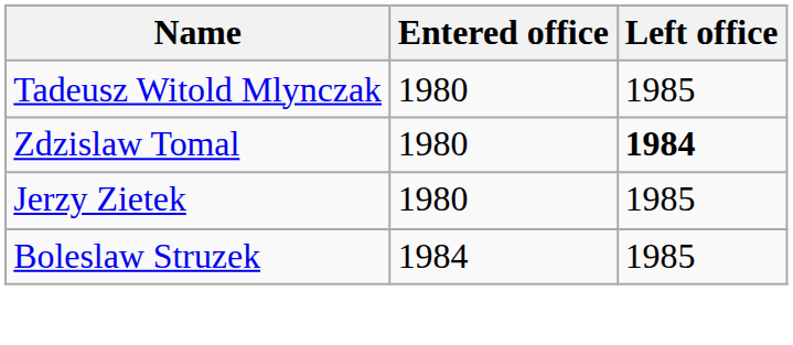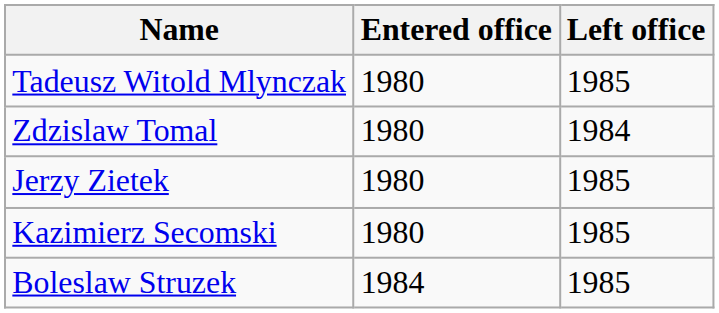Zdzislaw Tomal | Left office: bold -> normal
+ row: Kazimierz Secomski | 1980 | 1985
